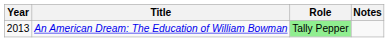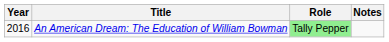An American Dream: The Education of William Bowman | Year: 2013 -> 2016
